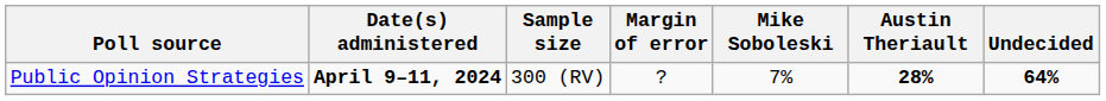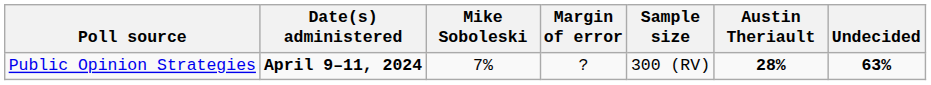columns swapped: Sample size <-> Mike Soboleski
Public Opinion Strategies | Undecided: 64% -> 63%
